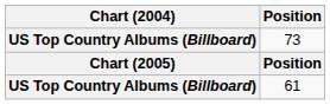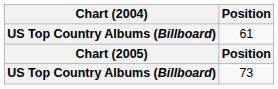rows swapped: 61 <-> 73
